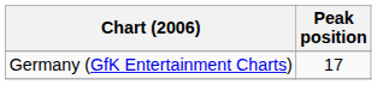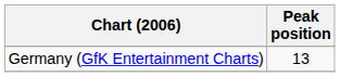Germany (GfK Entertainment Charts) | Peak position: 17 -> 13
